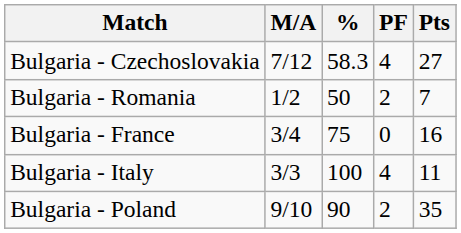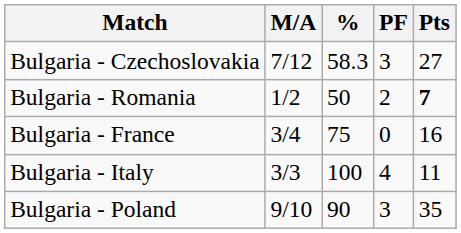Bulgaria - Czechoslovakia | PF: 4 -> 3
Bulgaria - Romania | Pts: normal -> bold
Bulgaria - Poland | PF: 2 -> 3
